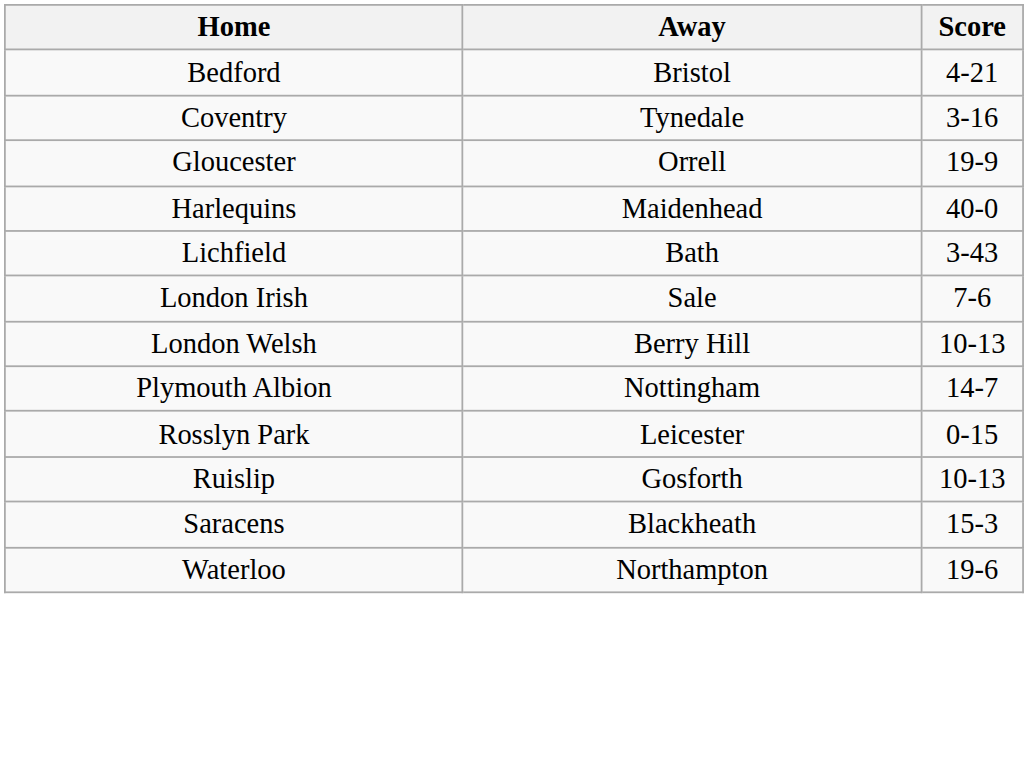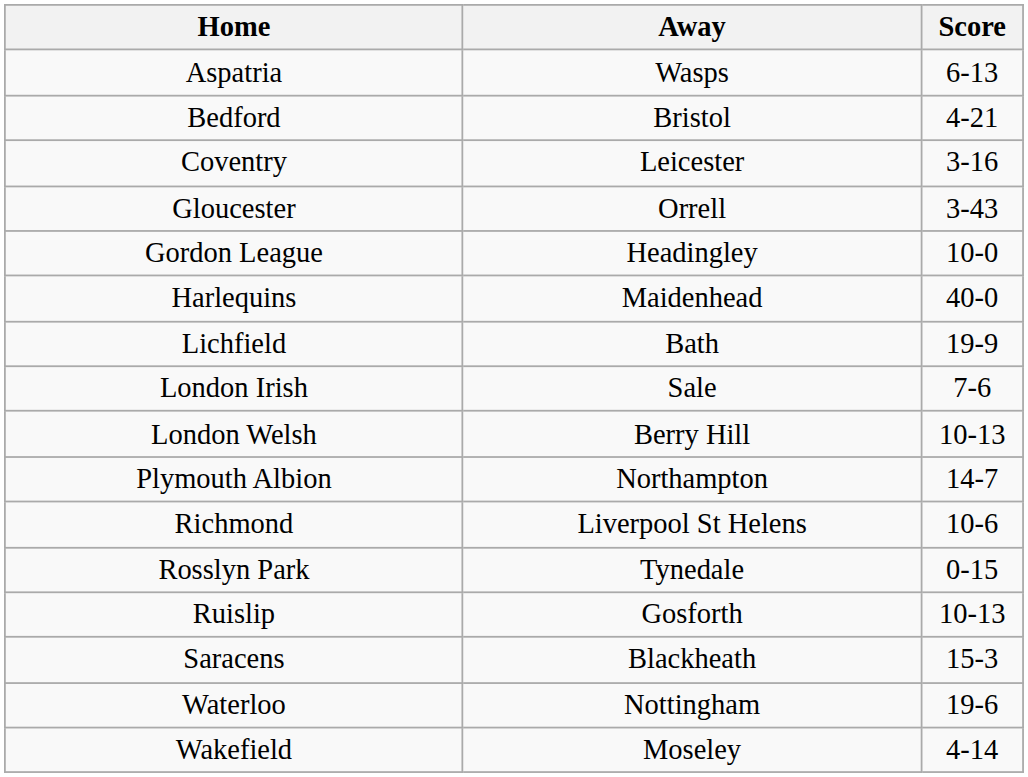+ row: Aspatria | Wasps | 6-13
Coventry | Away: Tynedale -> Leicester
Gloucester | Score: 19-9 -> 3-43
+ row: Gordon League | Headingley | 10-0
Lichfield | Score: 3-43 -> 19-9
Plymouth Albion | Away: Nottingham -> Northampton
+ row: Richmond | Liverpool St Helens | 10-6
Rosslyn Park | Away: Leicester -> Tynedale
Waterloo | Away: Northampton -> Nottingham
+ row: Wakefield | Moseley | 4-14
